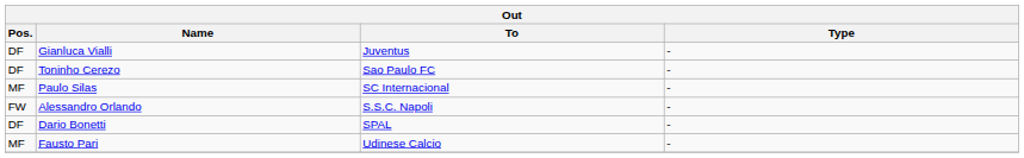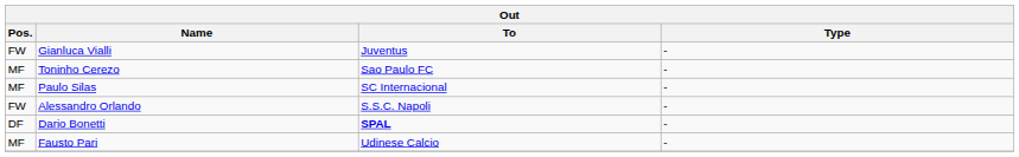Gianluca Vialli | Pos.: DF -> FW
Toninho Cerezo | Pos.: DF -> MF
Dario Bonetti | To: normal -> bold
